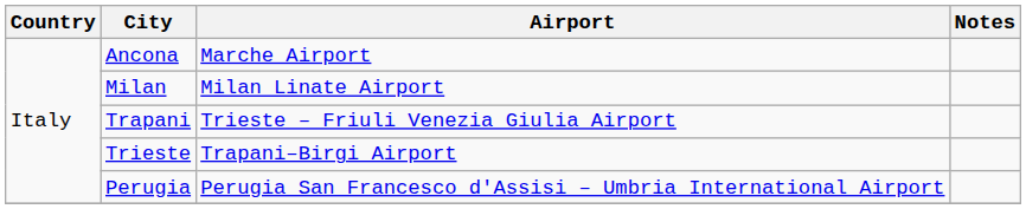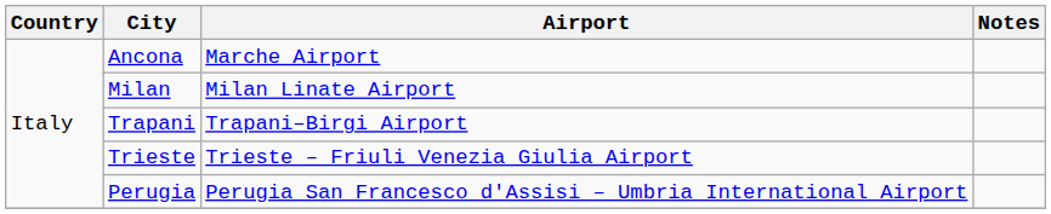Trapani | Airport: Trieste – Friuli Venezia Giulia Airport -> Trapani–Birgi Airport
Trieste | Airport: Trapani–Birgi Airport -> Trieste – Friuli Venezia Giulia Airport
